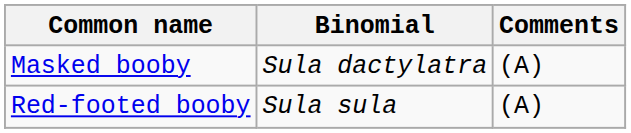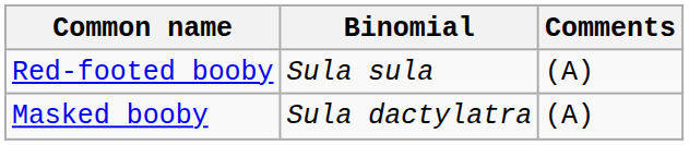rows swapped: Masked booby <-> Red-footed booby
